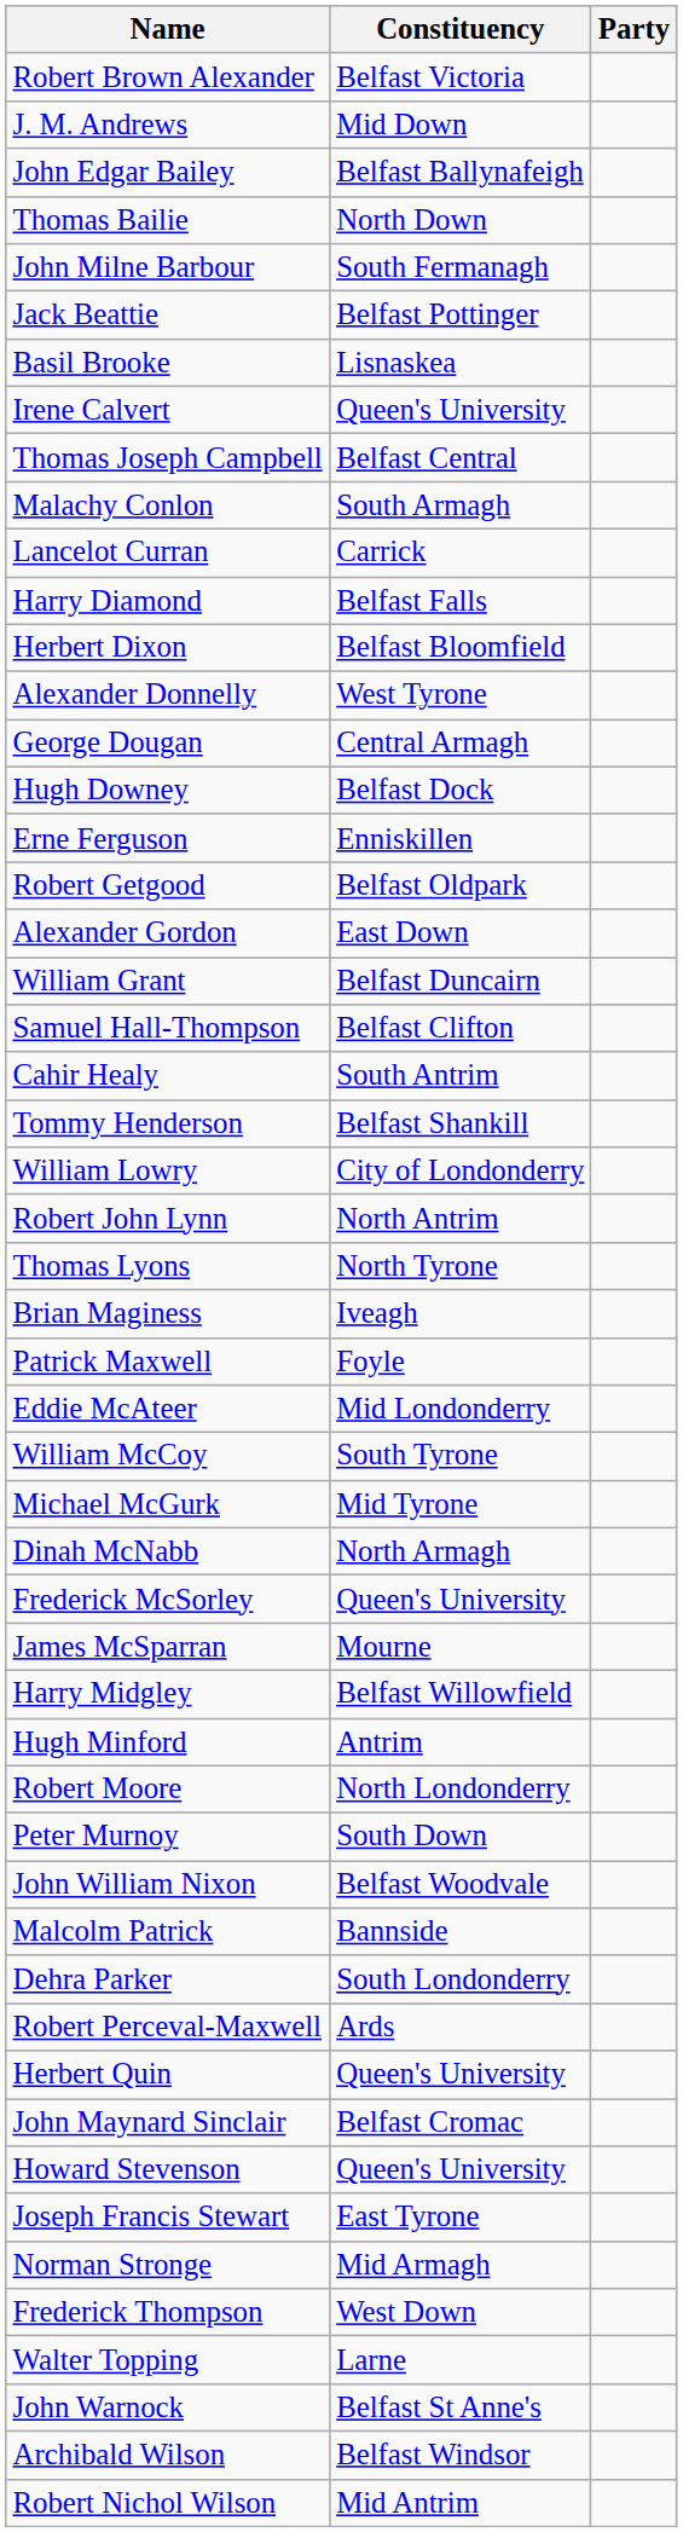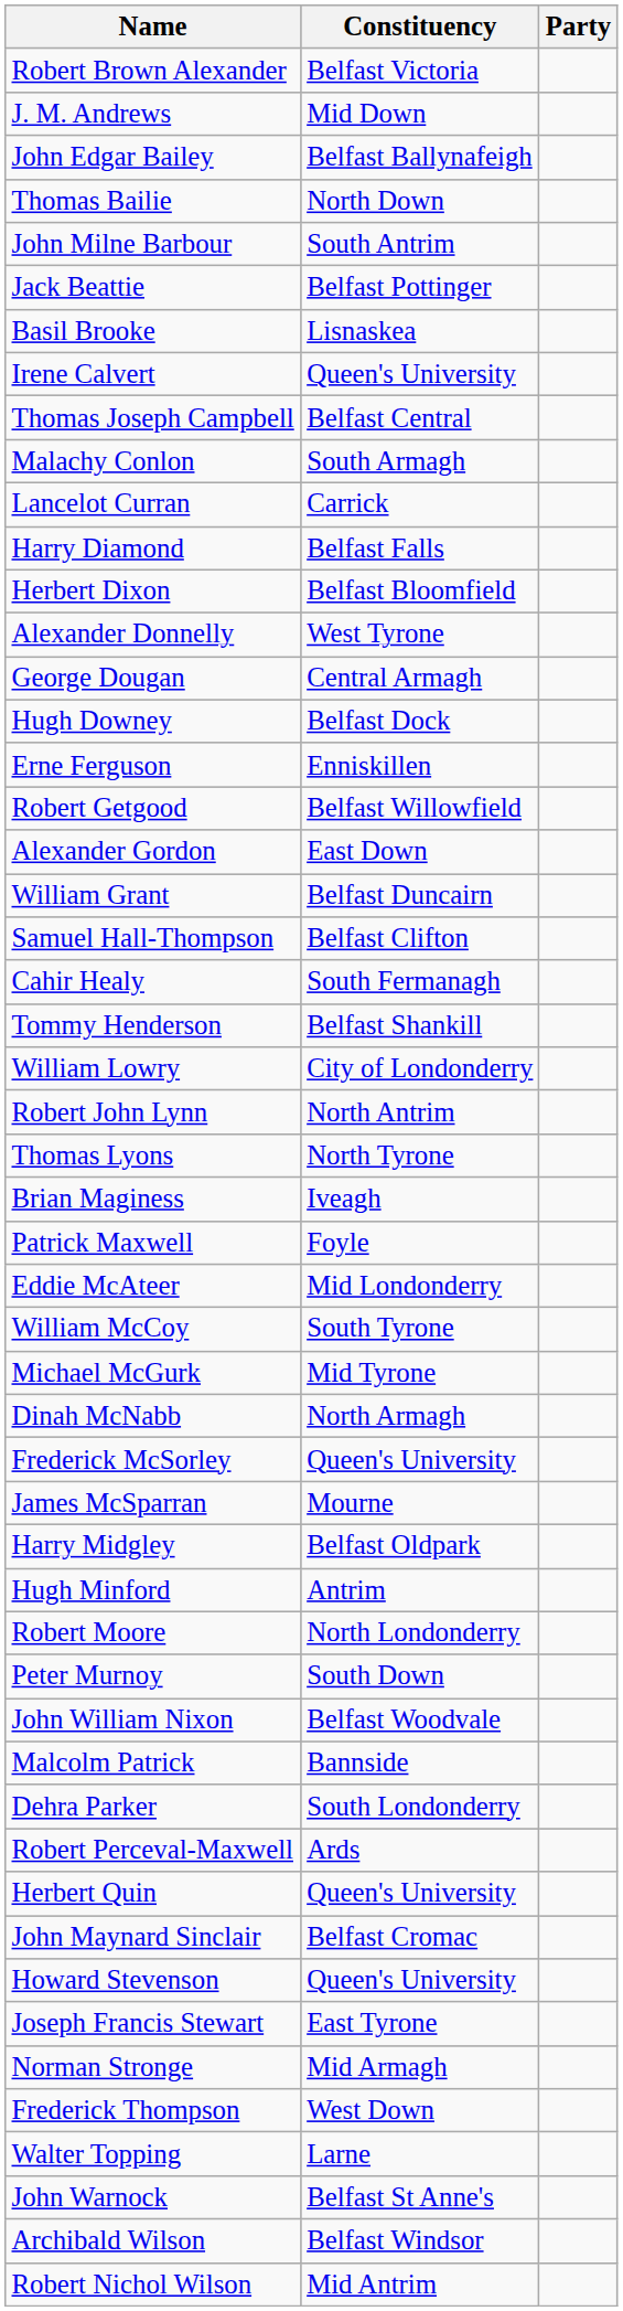John Milne Barbour | Constituency: South Fermanagh -> South Antrim
Robert Getgood | Constituency: Belfast Oldpark -> Belfast Willowfield
Cahir Healy | Constituency: South Antrim -> South Fermanagh
Harry Midgley | Constituency: Belfast Willowfield -> Belfast Oldpark
